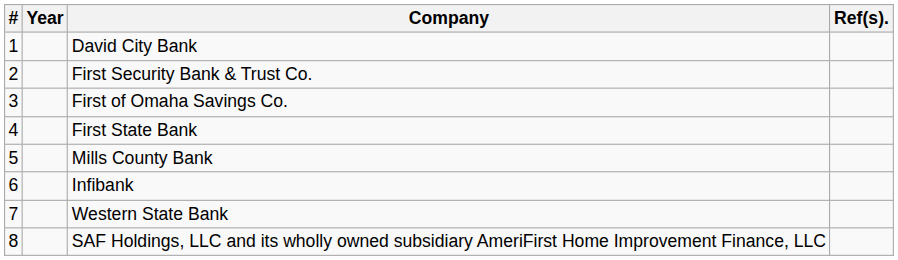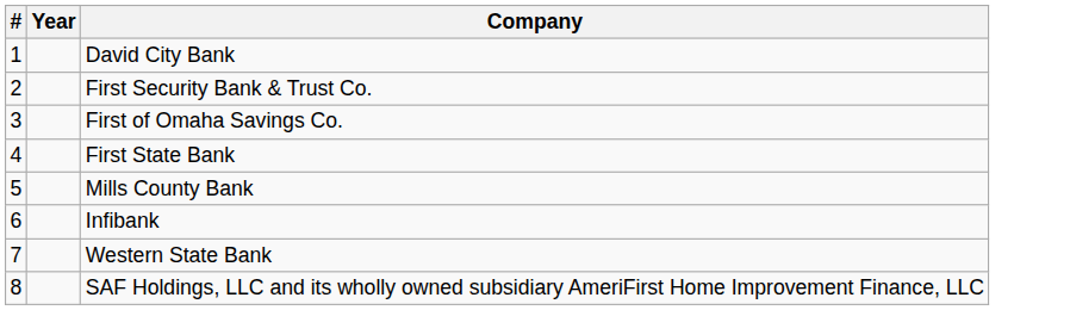- column: Ref(s).
